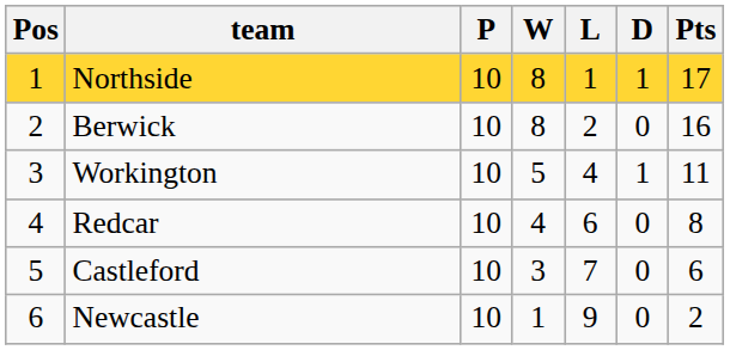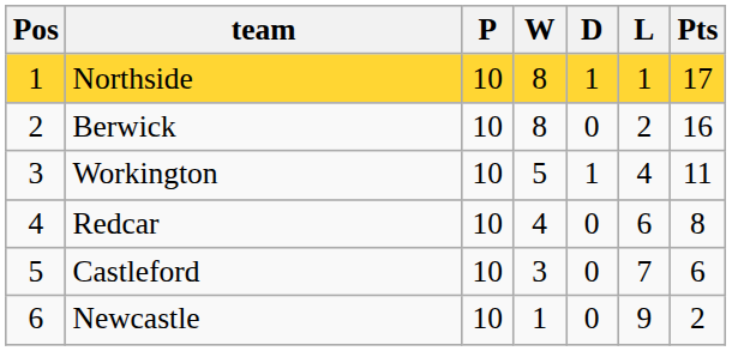columns swapped: D <-> L
